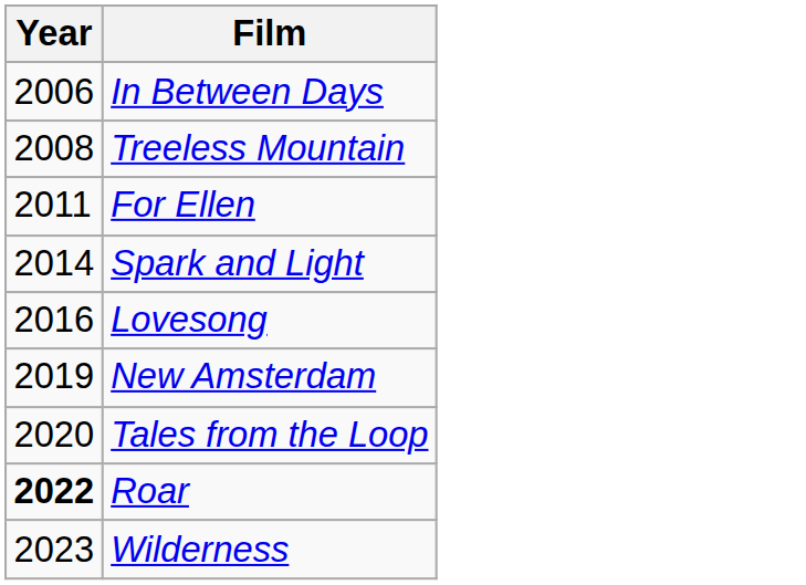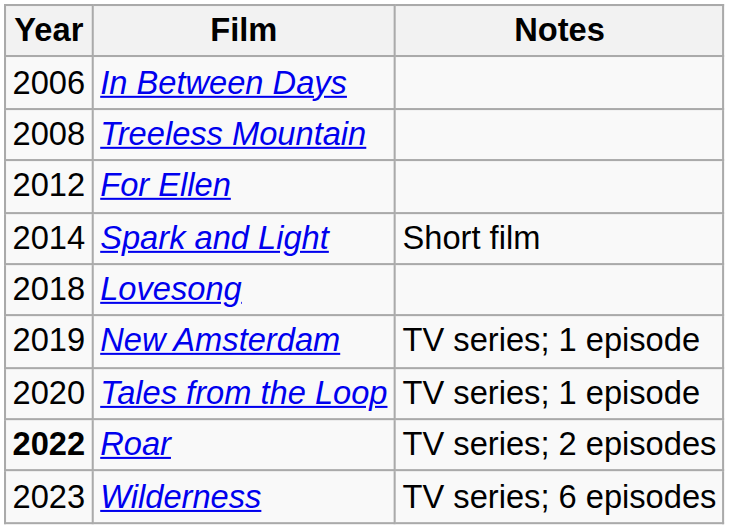+ column: Notes | Short film | TV series; 1 episode | TV series; 1 episode | TV series; 2 episodes | TV series; 6 episodes
For Ellen | Year: 2011 -> 2012
Lovesong | Year: 2016 -> 2018
